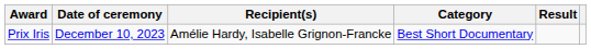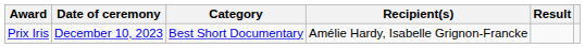columns swapped: Category <-> Recipient(s)
